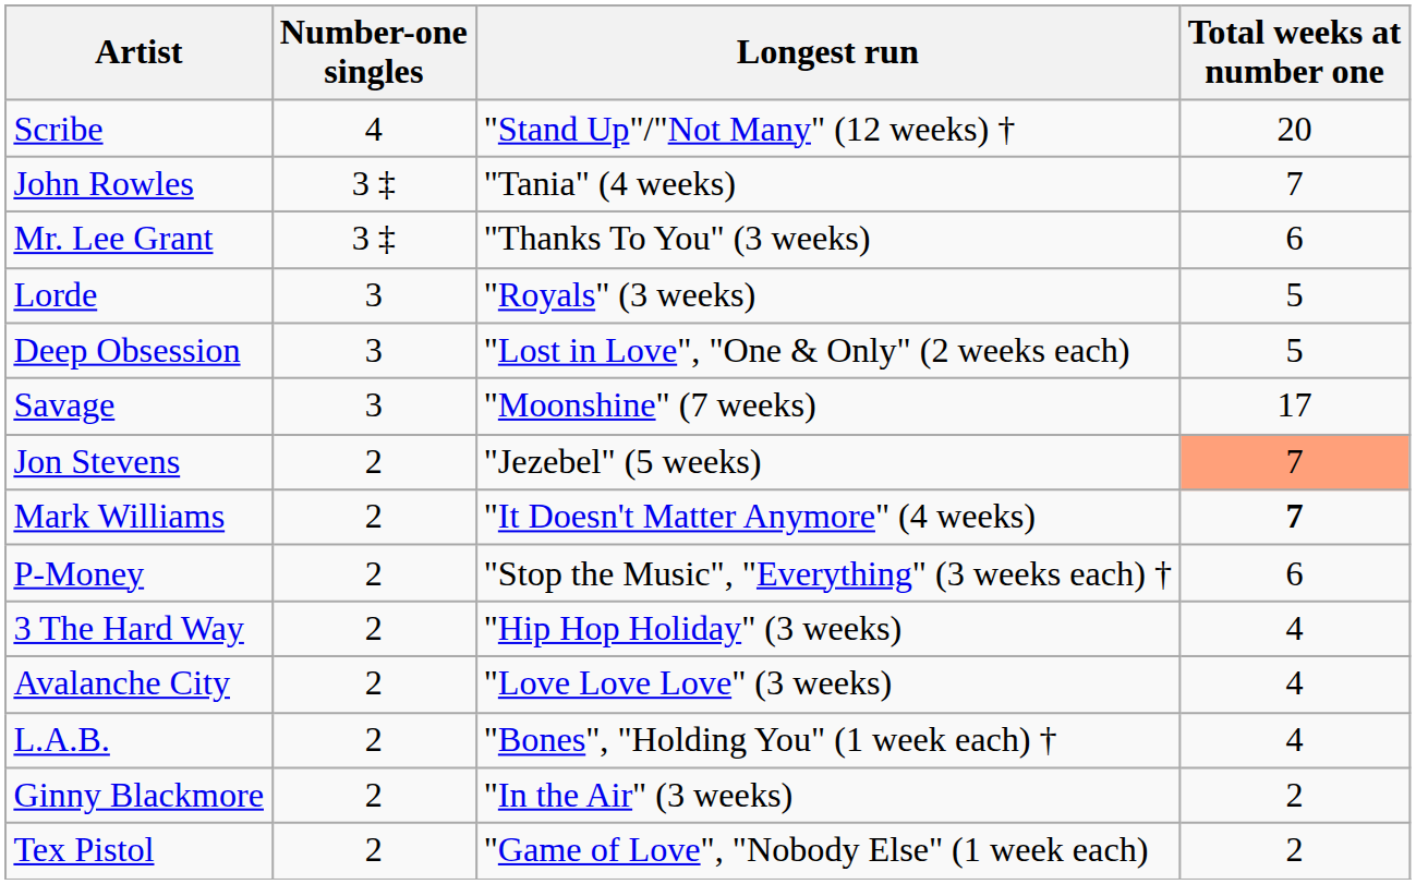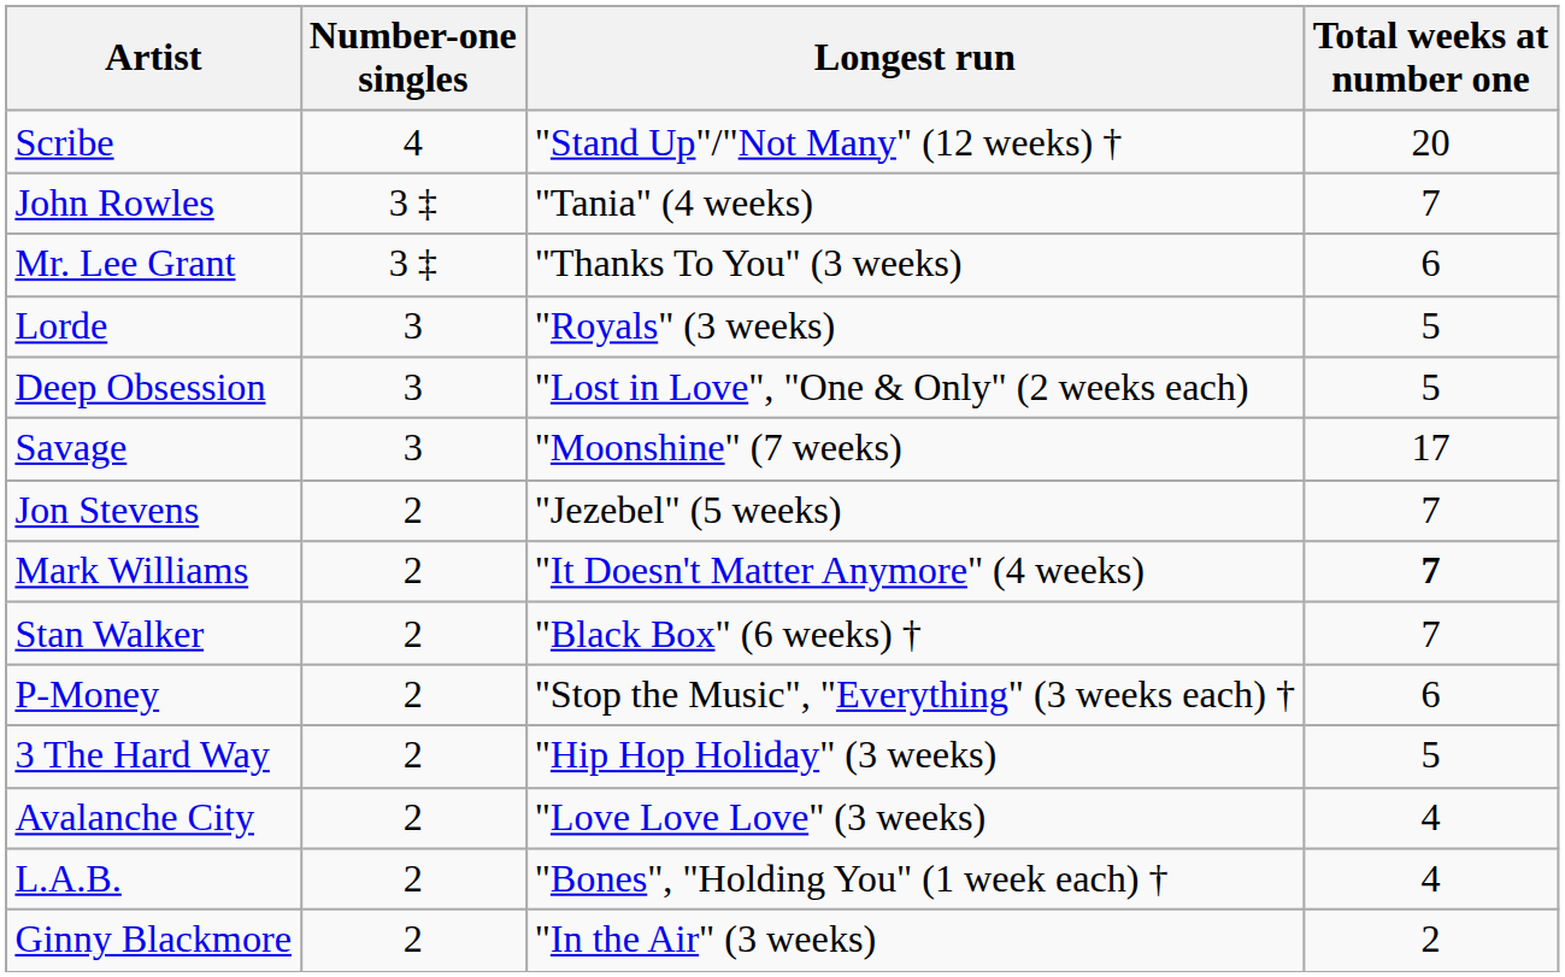Jon Stevens | Total weeks at number one: lightsalmon background -> no background
+ row: Stan Walker | 2 | "Black Box" (6 weeks) † | 7
3 The Hard Way | Total weeks at number one: 4 -> 5
- row: Tex Pistol | 2 | "Game of Love", "Nobody Else" (1 week each) | 2
